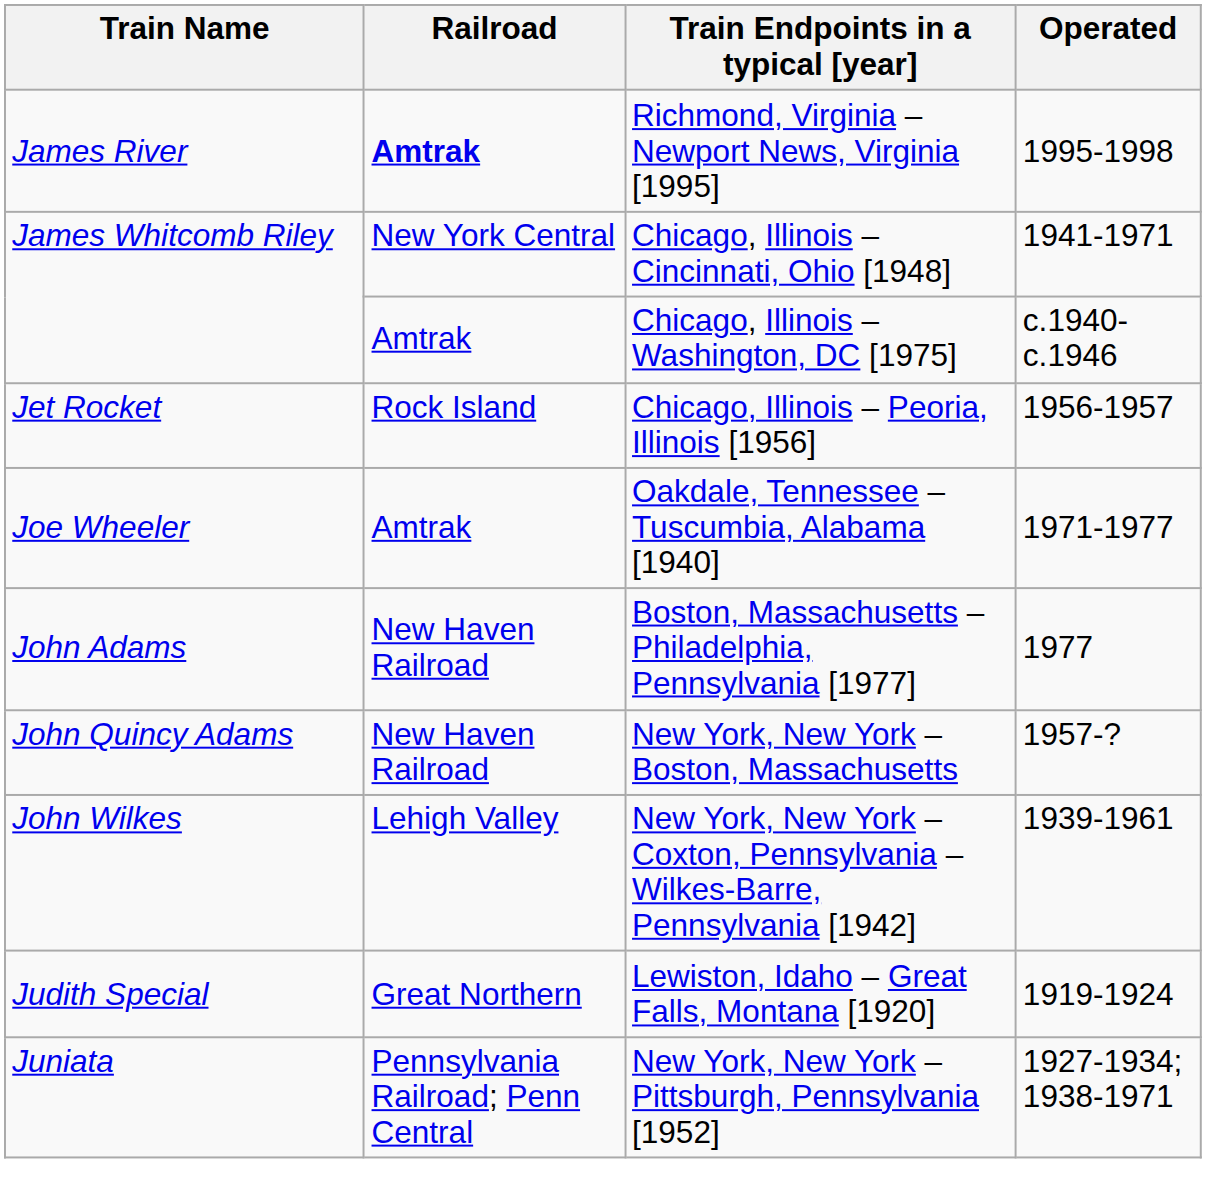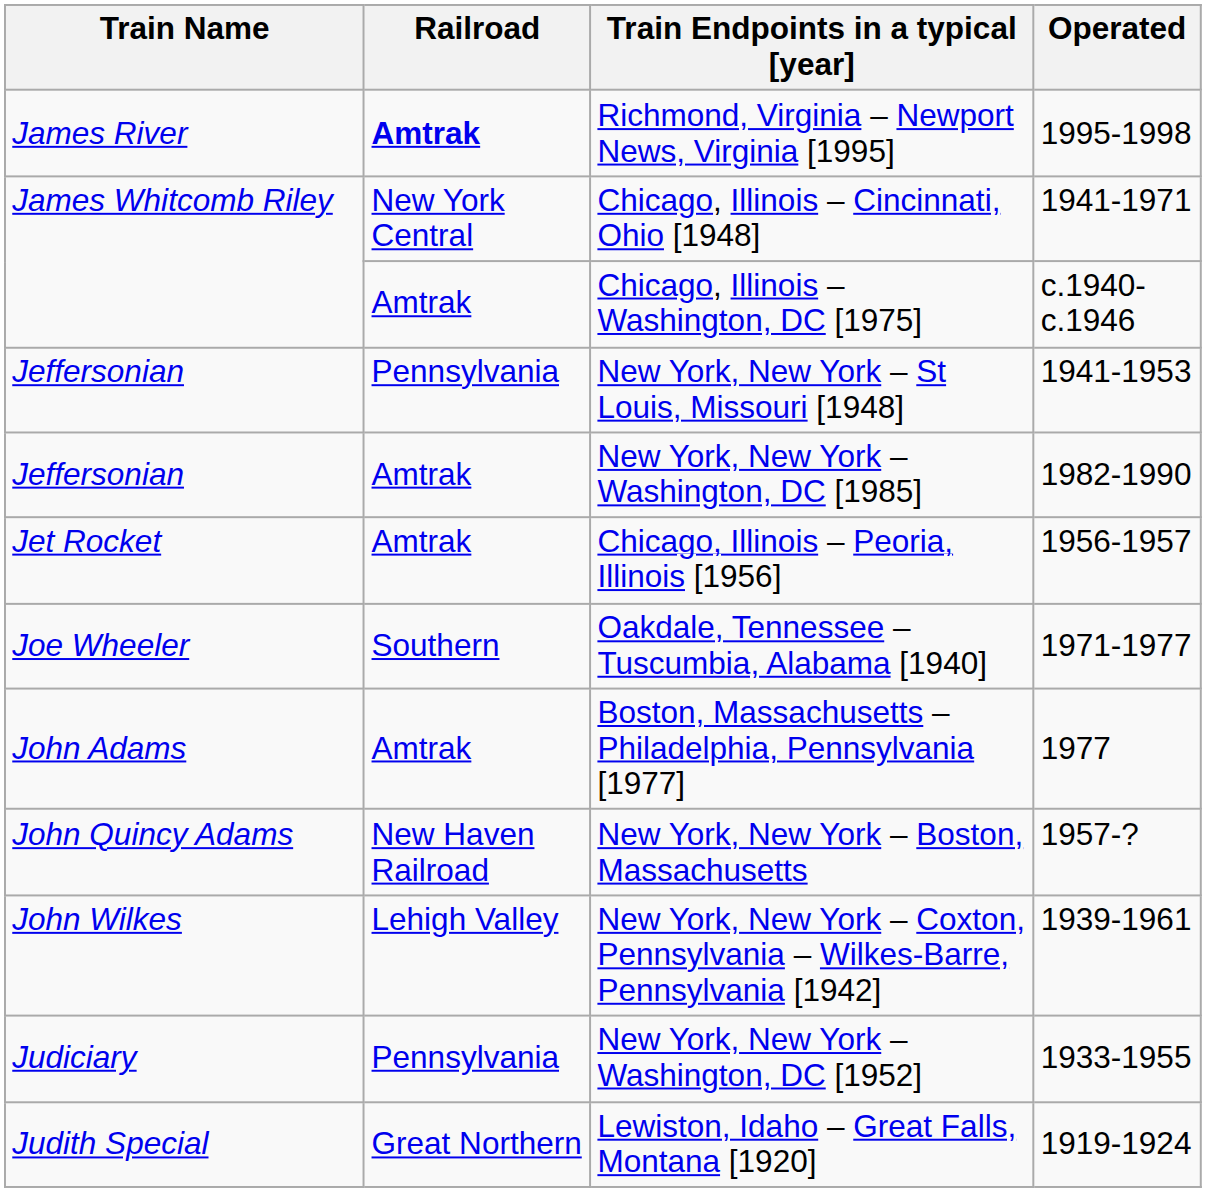+ row: Jeffersonian | Pennsylvania | New York, New York – St Louis, Missouri [1948] | 1941-1953
+ row: Jeffersonian | Amtrak | New York, New York – Washington, DC [1985] | 1982-1990
Chicago, Illinois – Peoria, Illinois [1956] | Railroad: Rock Island -> Amtrak
Oakdale, Tennessee – Tuscumbia, Alabama [1940] | Railroad: Amtrak -> Southern
Boston, Massachusetts – Philadelphia, Pennsylvania [1977] | Railroad: New Haven Railroad -> Amtrak
+ row: Judiciary | Pennsylvania | New York, New York – Washington, DC [1952] | 1933-1955
- row: Juniata | Pennsylvania Railroad; Penn Central | New York, New York – Pittsburgh, Pennsylvania [1952] | 1927-1934; 1938-1971
